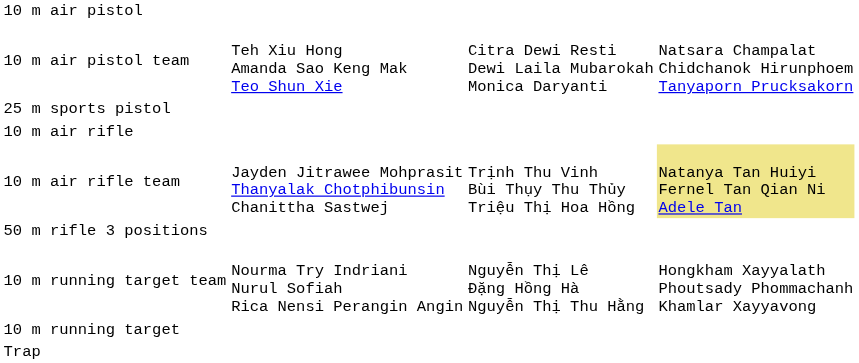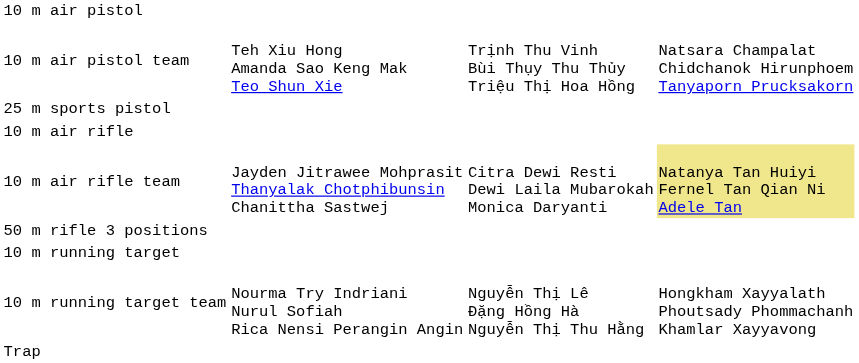10 m air pistol team | column 3: Citra Dewi Resti Dewi Laila Mubarokah Monica Daryanti -> Trịnh Thu Vinh Bùi Thụy Thu Thủy Triệu Thị Hoa Hồng
10 m air rifle team | column 3: Trịnh Thu Vinh Bùi Thụy Thu Thủy Triệu Thị Hoa Hồng -> Citra Dewi Resti Dewi Laila Mubarokah Monica Daryanti
rows swapped: 10 m running target <-> 10 m running target team
